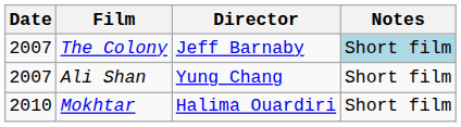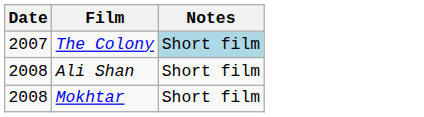- column: Director | Jeff Barnaby | Yung Chang | Halima Ouardiri
Ali Shan | Date: 2007 -> 2008
Mokhtar | Date: 2010 -> 2008
